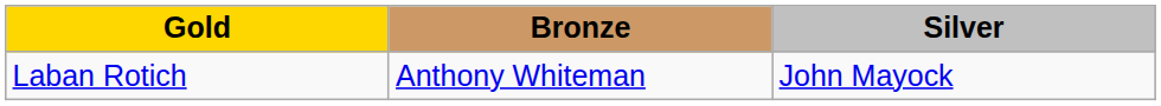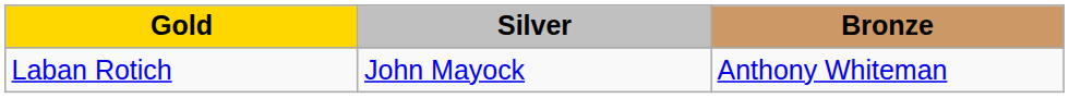columns swapped: Silver <-> Bronze
